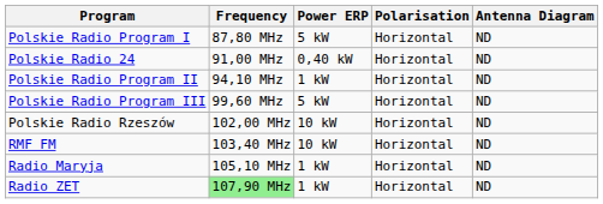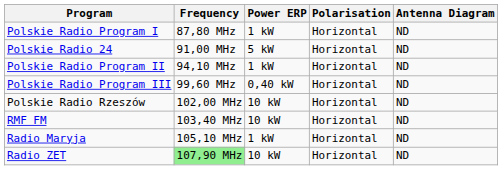Polskie Radio Program I | Power ERP: 5 kW -> 1 kW
Polskie Radio 24 | Power ERP: 0,40 kW -> 5 kW
Polskie Radio Program III | Power ERP: 5 kW -> 0,40 kW
Radio ZET | Power ERP: 1 kW -> 10 kW
